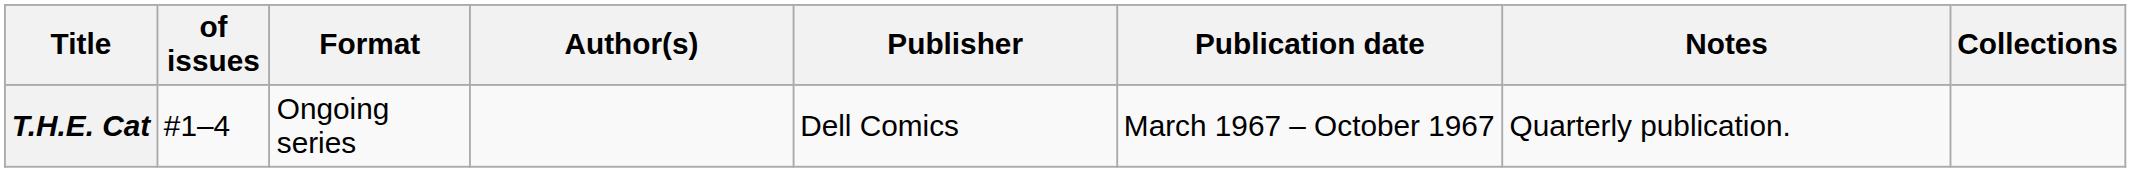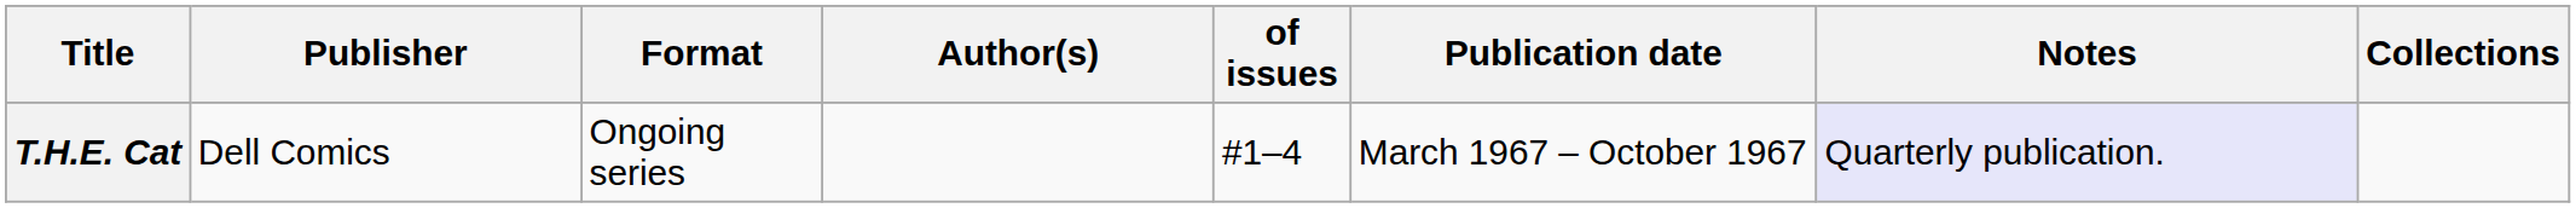columns swapped: of issues <-> Publisher
T.H.E. Cat | Notes: no background -> lavender background
